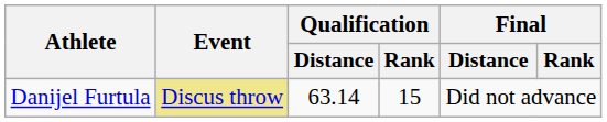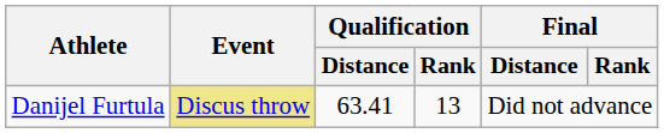Danijel Furtula | Qualification / Distance: 63.14 -> 63.41
Danijel Furtula | Qualification / Rank: 15 -> 13
